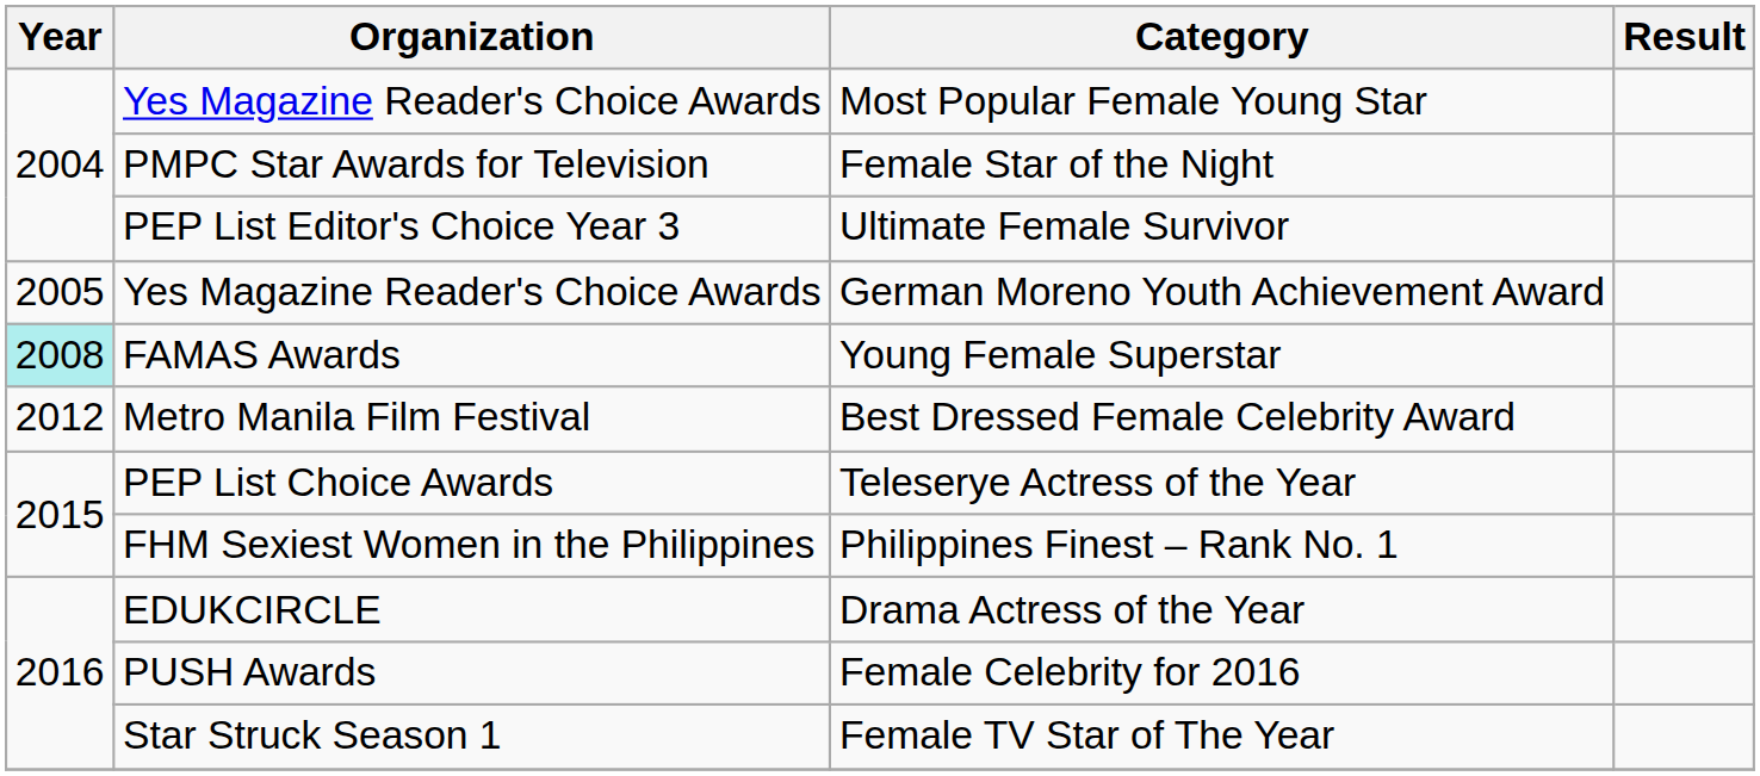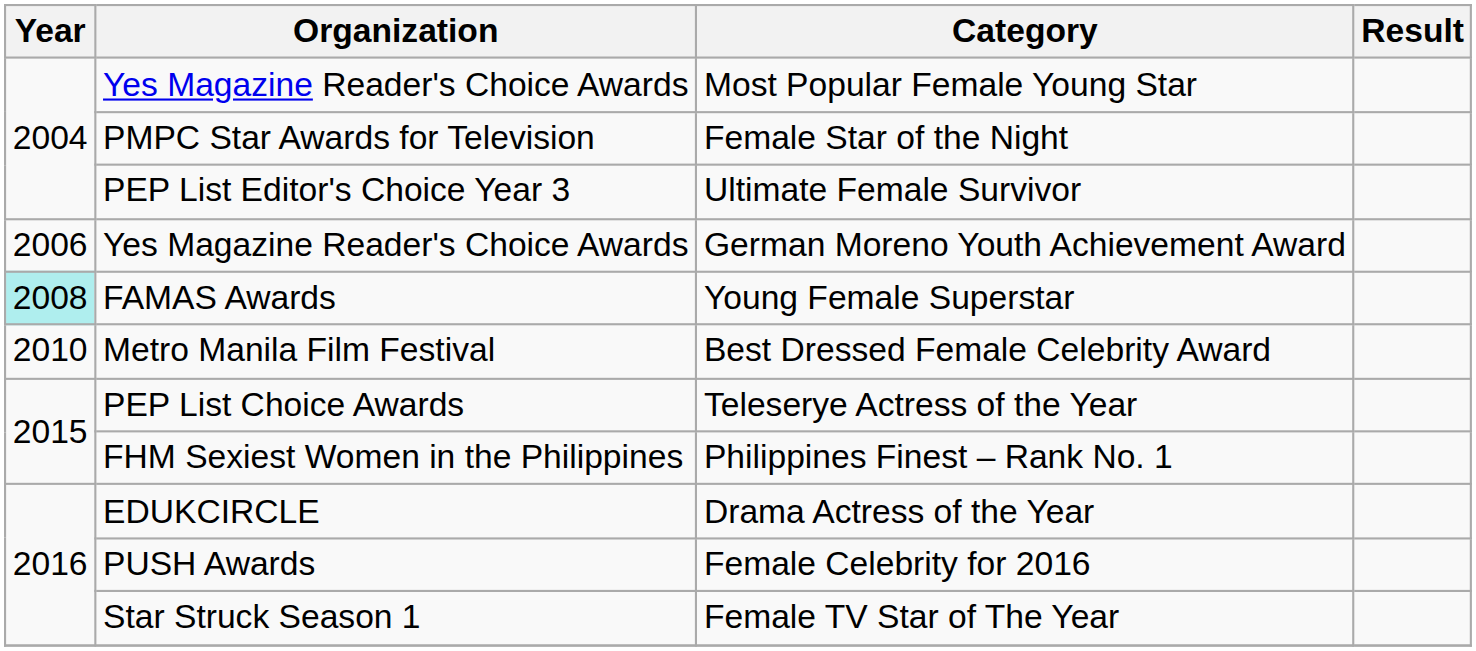German Moreno Youth Achievement Award | Year: 2005 -> 2006
Best Dressed Female Celebrity Award | Year: 2012 -> 2010
